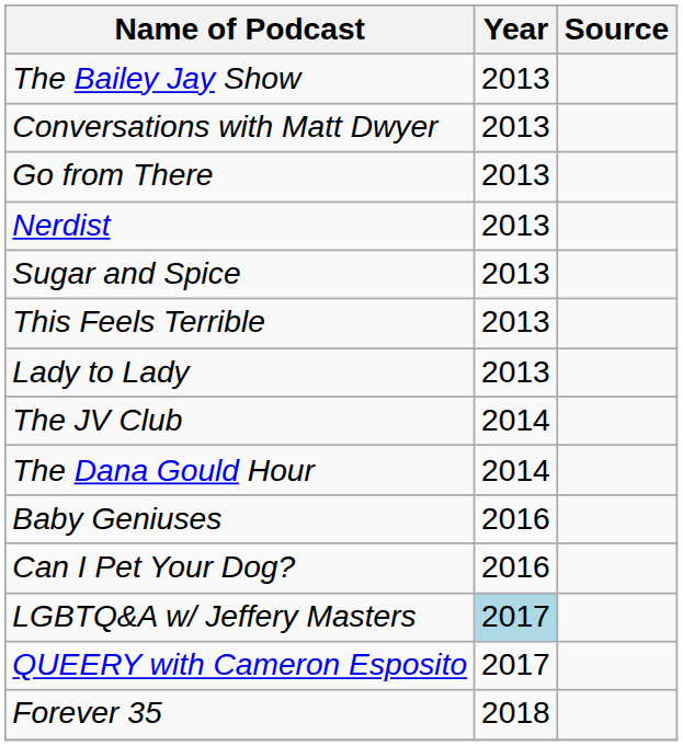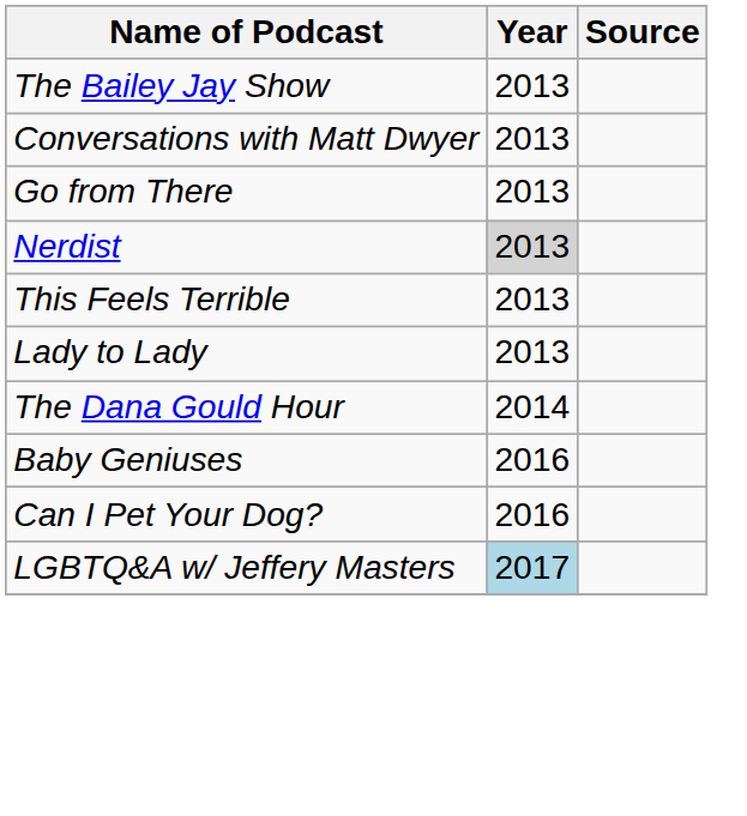Nerdist | Year: no background -> lightgrey background
- row: Sugar and Spice | 2013
- row: The JV Club | 2014
- row: QUEERY with Cameron Esposito | 2017
- row: Forever 35 | 2018
